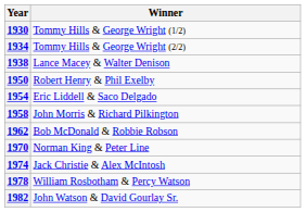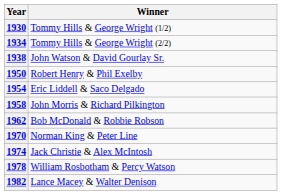1938 | Winner: Lance Macey & Walter Denison -> John Watson & David Gourlay Sr.
1982 | Winner: John Watson & David Gourlay Sr. -> Lance Macey & Walter Denison
